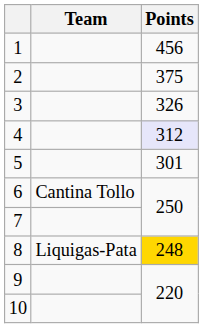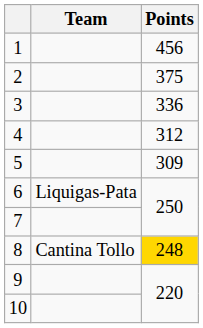3 | Points: 326 -> 336
4 | Points: lavender background -> no background
5 | Points: 301 -> 309
6 | Team: Cantina Tollo -> Liquigas-Pata
8 | Team: Liquigas-Pata -> Cantina Tollo
